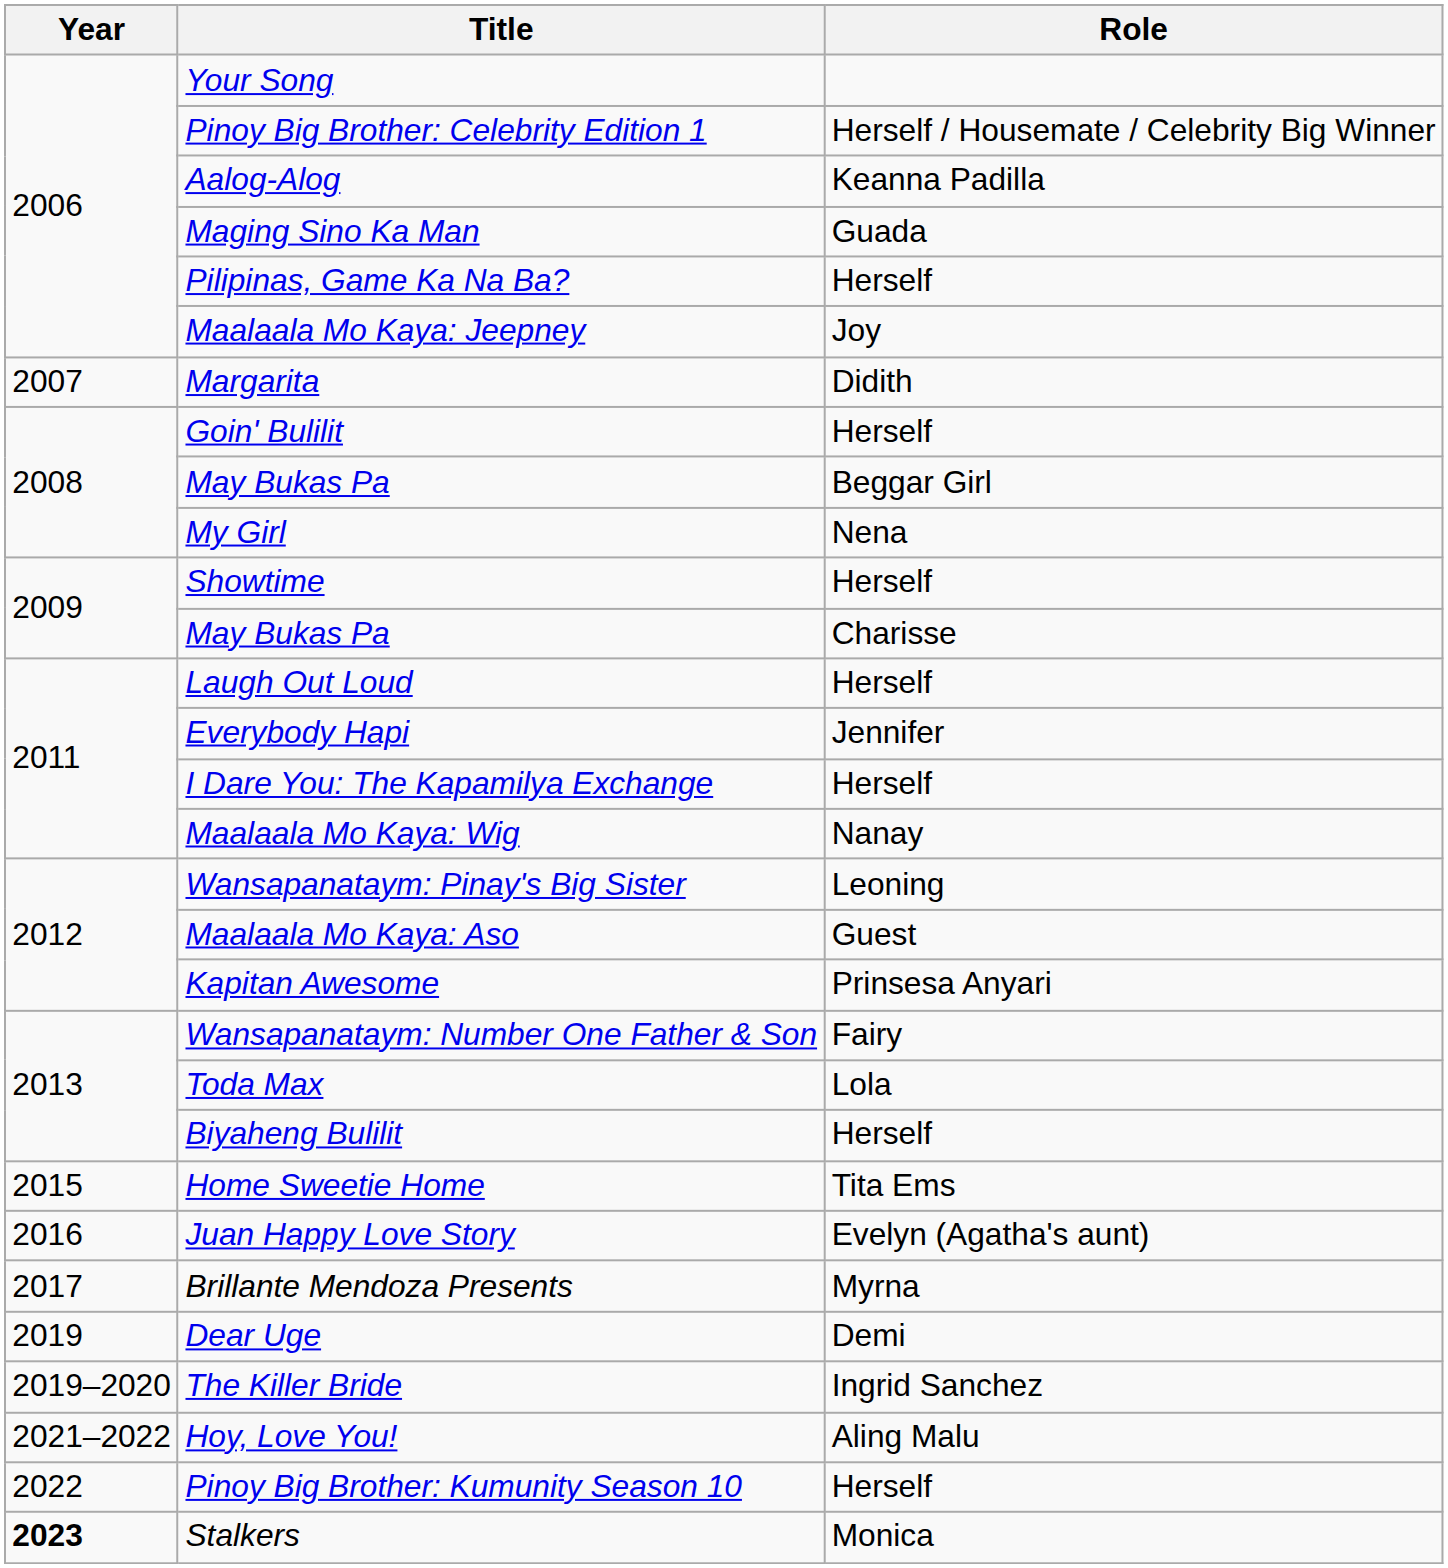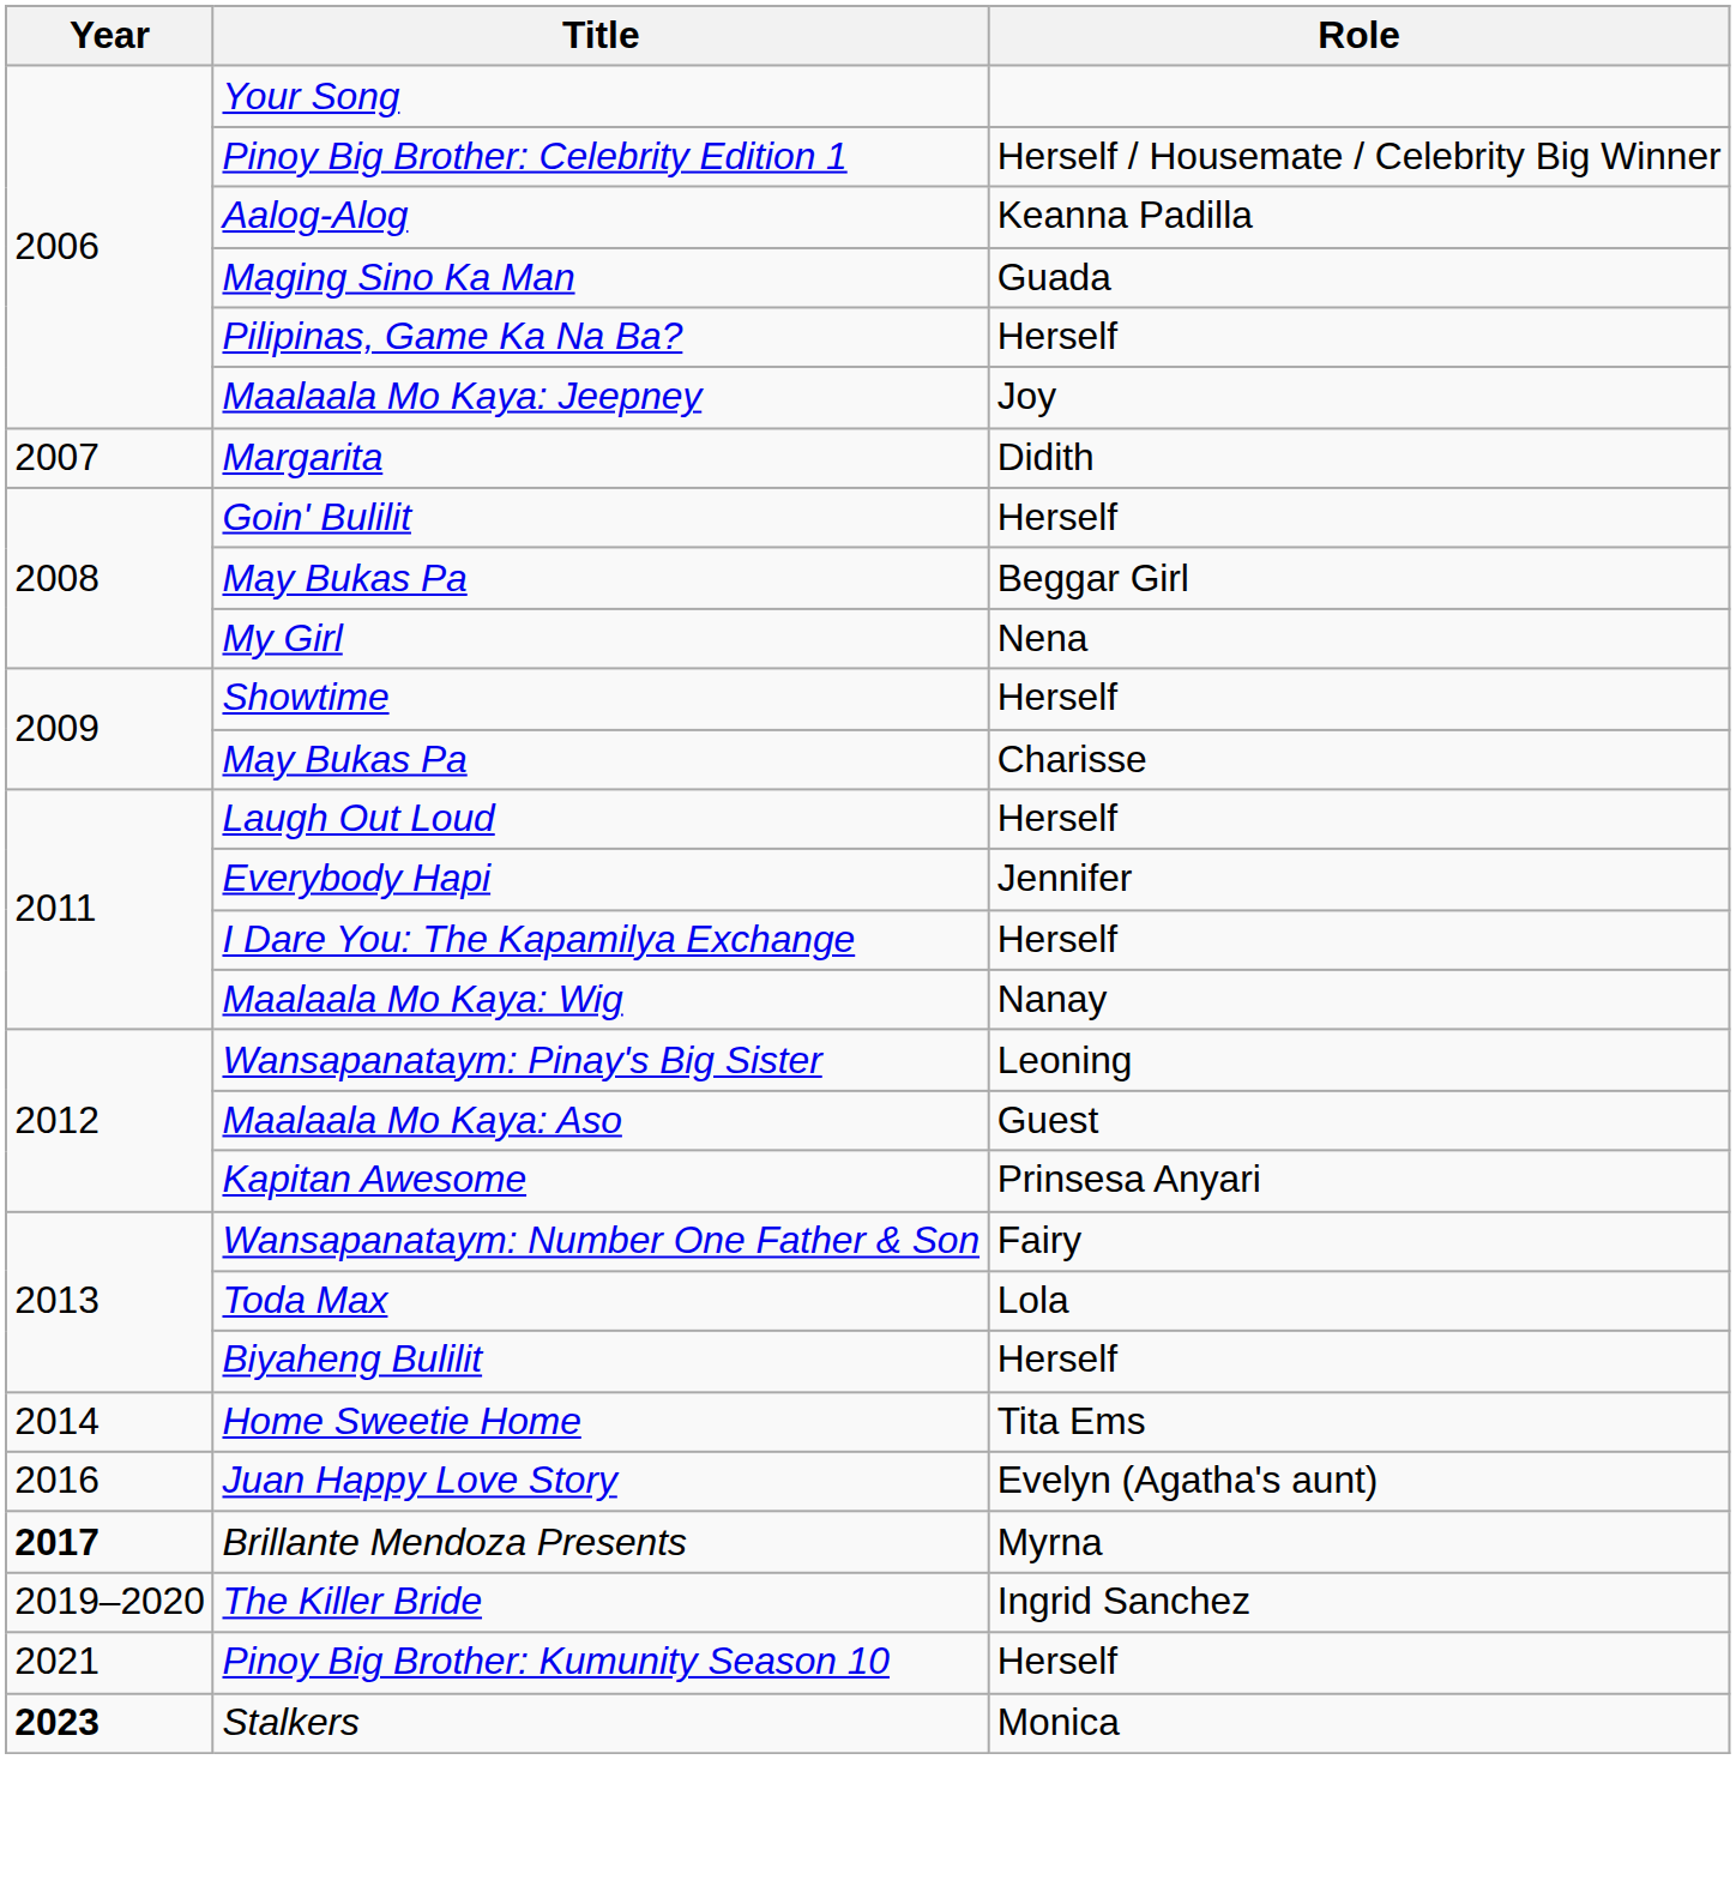Home Sweetie Home | Year: 2015 -> 2014
Brillante Mendoza Presents | Year: normal -> bold
- row: 2019 | Dear Uge | Demi
- row: 2021–2022 | Hoy, Love You! | Aling Malu
Pinoy Big Brother: Kumunity Season 10 | Year: 2022 -> 2021
